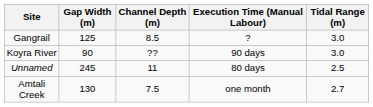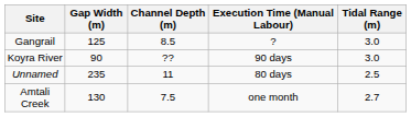Unnamed | Gap Width (m): 245 -> 235
